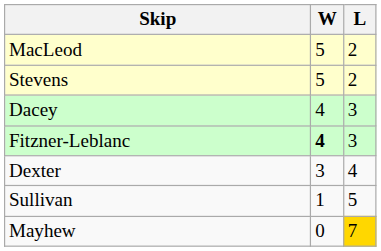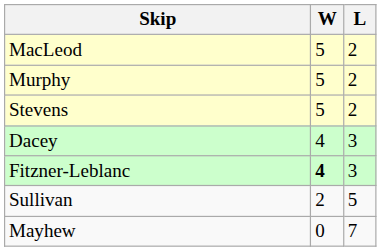+ row: Murphy | 5 | 2
- row: Dexter | 3 | 4
Sullivan | W: 1 -> 2
Mayhew | L: gold background -> no background
